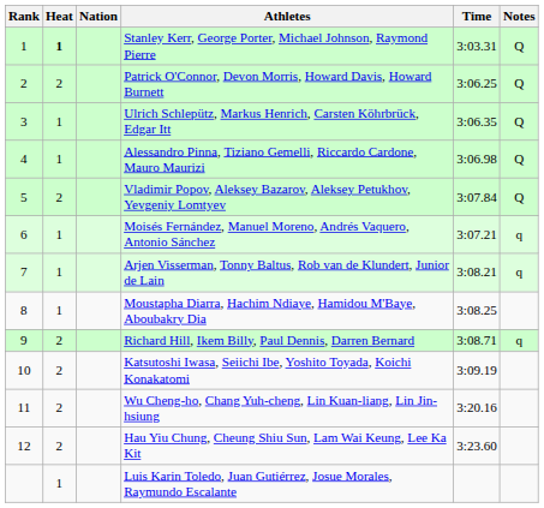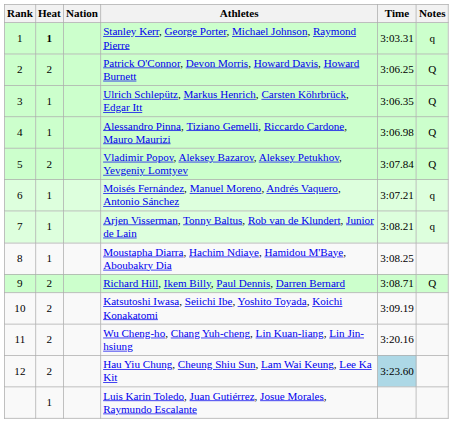Stanley Kerr, George Porter, Michael Johnson, Raymond Pierre | Notes: Q -> q
Richard Hill, Ikem Billy, Paul Dennis, Darren Bernard | Notes: q -> Q
Hau Yiu Chung, Cheung Shiu Sun, Lam Wai Keung, Lee Ka Kit | Time: no background -> lightblue background
